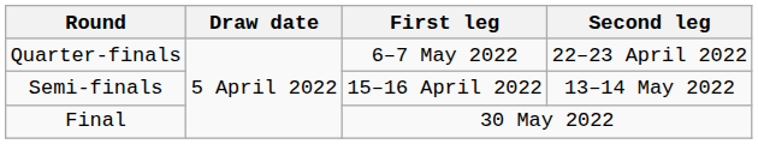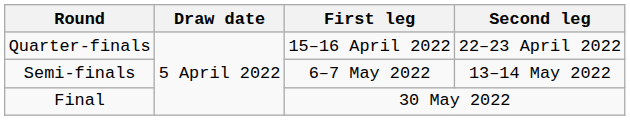Quarter-finals | First leg: 6–7 May 2022 -> 15–16 April 2022
Semi-finals | First leg: 15–16 April 2022 -> 6–7 May 2022
